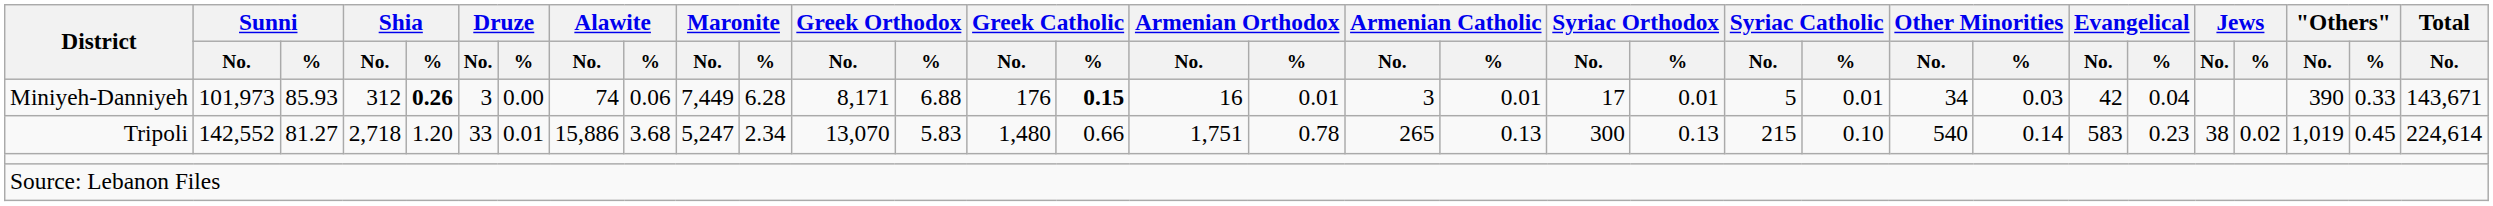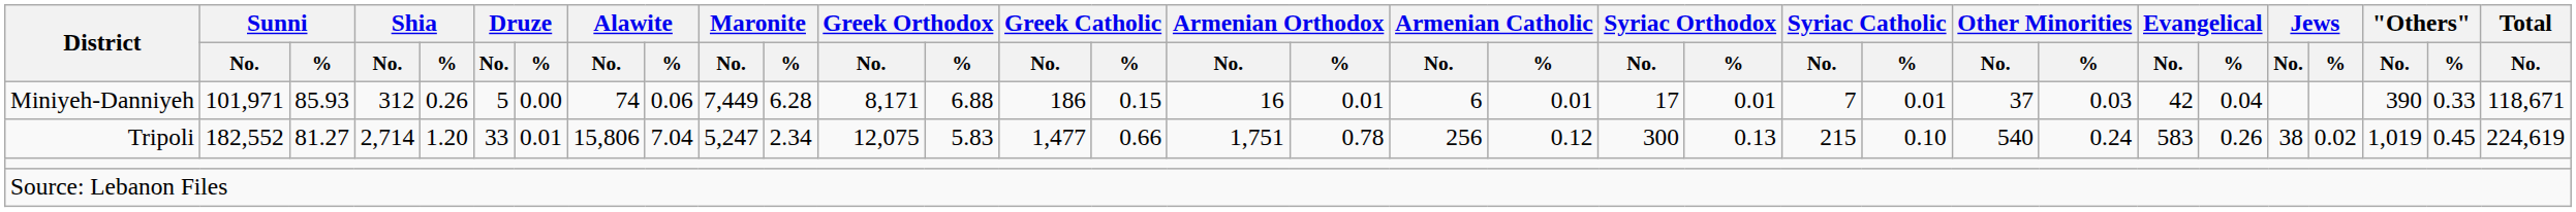Miniyeh-Danniyeh | Sunni / No.: 101,973 -> 101,971
Miniyeh-Danniyeh | Shia / %: bold -> normal
Miniyeh-Danniyeh | Druze / No.: 3 -> 5
Miniyeh-Danniyeh | Greek Catholic / No.: 176 -> 186
Miniyeh-Danniyeh | Greek Catholic / %: bold -> normal
Miniyeh-Danniyeh | Armenian Catholic / No.: 3 -> 6
Miniyeh-Danniyeh | Syriac Catholic / No.: 5 -> 7
Miniyeh-Danniyeh | Other Minorities / No.: 34 -> 37
Miniyeh-Danniyeh | Total / No.: 143,671 -> 118,671
Tripoli | Sunni / No.: 142,552 -> 182,552
Tripoli | Shia / No.: 2,718 -> 2,714
Tripoli | Alawite / No.: 15,886 -> 15,806
Tripoli | Alawite / %: 3.68 -> 7.04
Tripoli | Greek Orthodox / No.: 13,070 -> 12,075
Tripoli | Greek Catholic / No.: 1,480 -> 1,477
Tripoli | Armenian Catholic / No.: 265 -> 256
Tripoli | Armenian Catholic / %: 0.13 -> 0.12
Tripoli | Other Minorities / %: 0.14 -> 0.24
Tripoli | Evangelical / %: 0.23 -> 0.26
Tripoli | Total / No.: 224,614 -> 224,619
